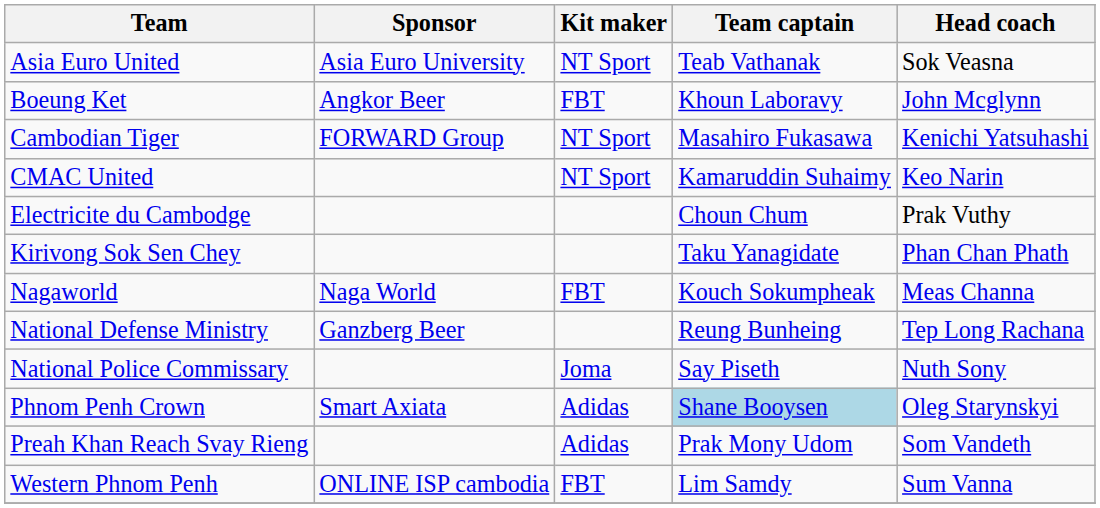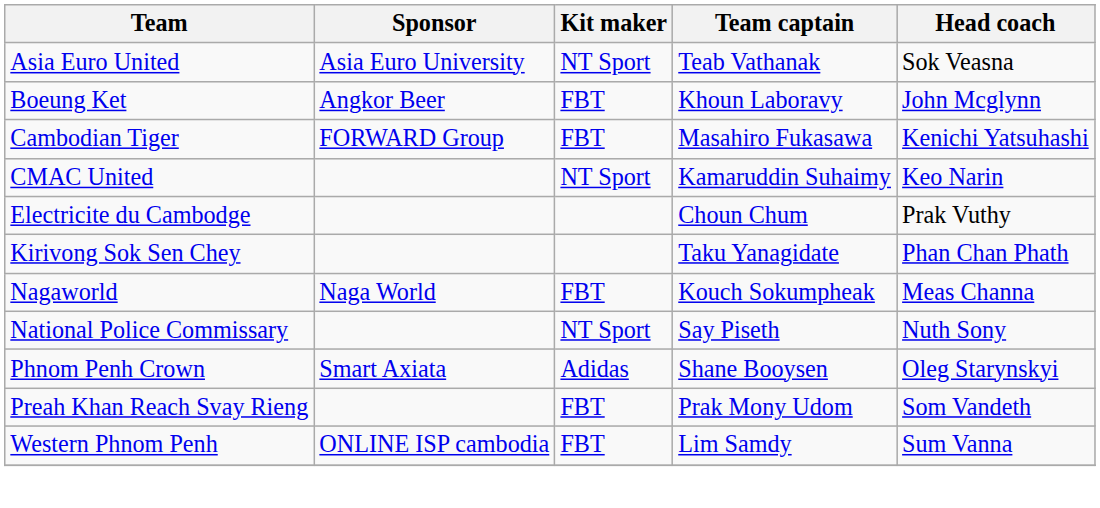Cambodian Tiger | Kit maker: NT Sport -> FBT
- row: National Defense Ministry | Ganzberg Beer | Reung Bunheing | Tep Long Rachana
National Police Commissary | Kit maker: Joma -> NT Sport
Phnom Penh Crown | Team captain: lightblue background -> no background
Preah Khan Reach Svay Rieng | Kit maker: Adidas -> FBT
